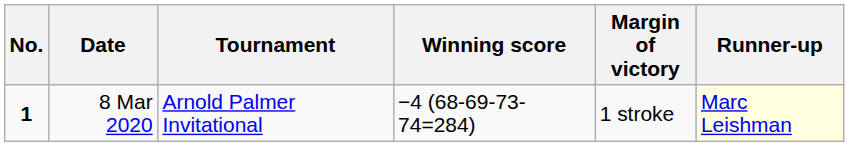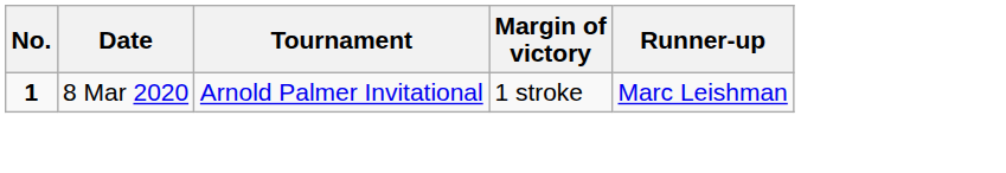- column: Winning score | −4 (68-69-73-74=284)
8 Mar 2020 | Runner-up: lightyellow background -> no background
